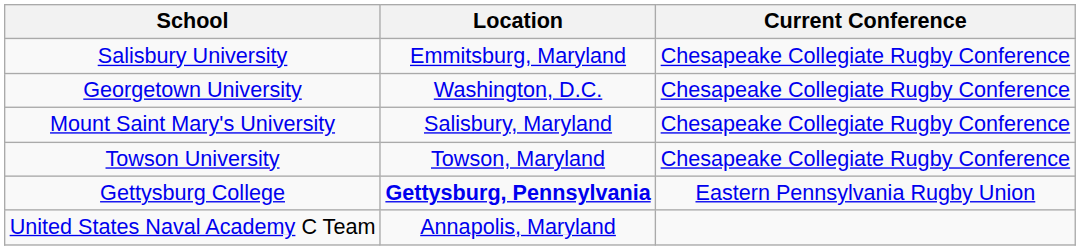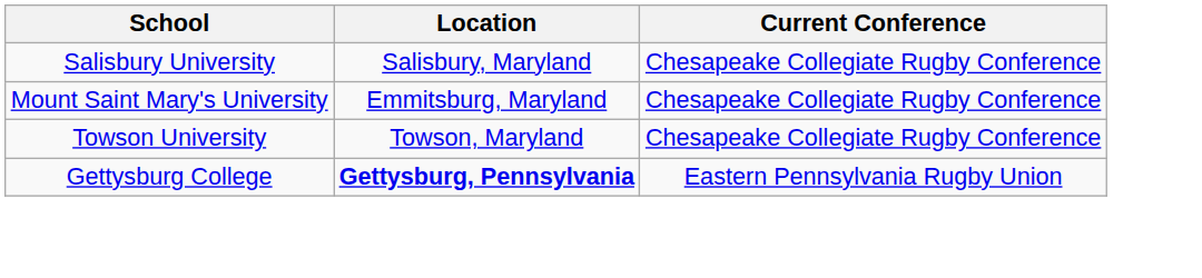Salisbury University | Location: Emmitsburg, Maryland -> Salisbury, Maryland
- row: Georgetown University | Washington, D.C. | Chesapeake Collegiate Rugby Conference
Mount Saint Mary's University | Location: Salisbury, Maryland -> Emmitsburg, Maryland
- row: United States Naval Academy C Team | Annapolis, Maryland
